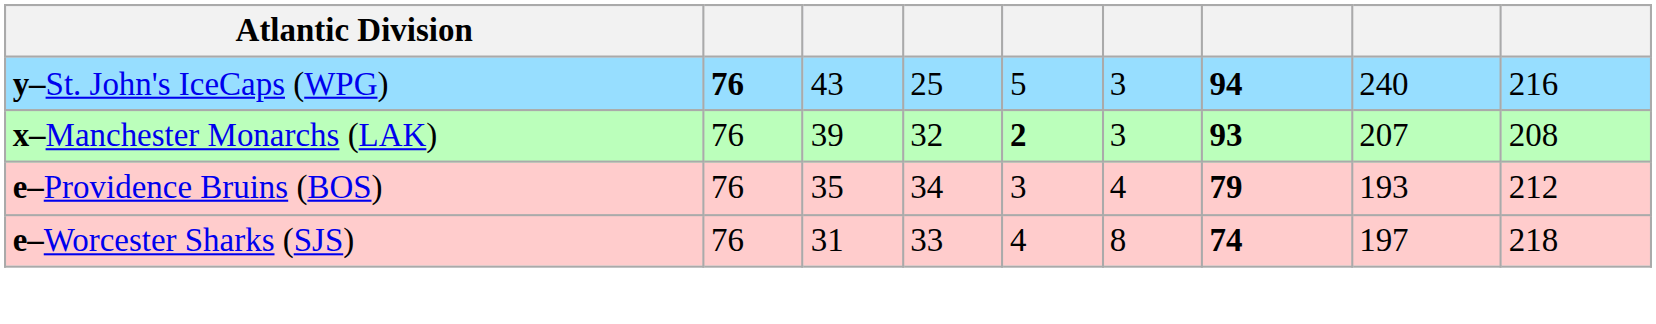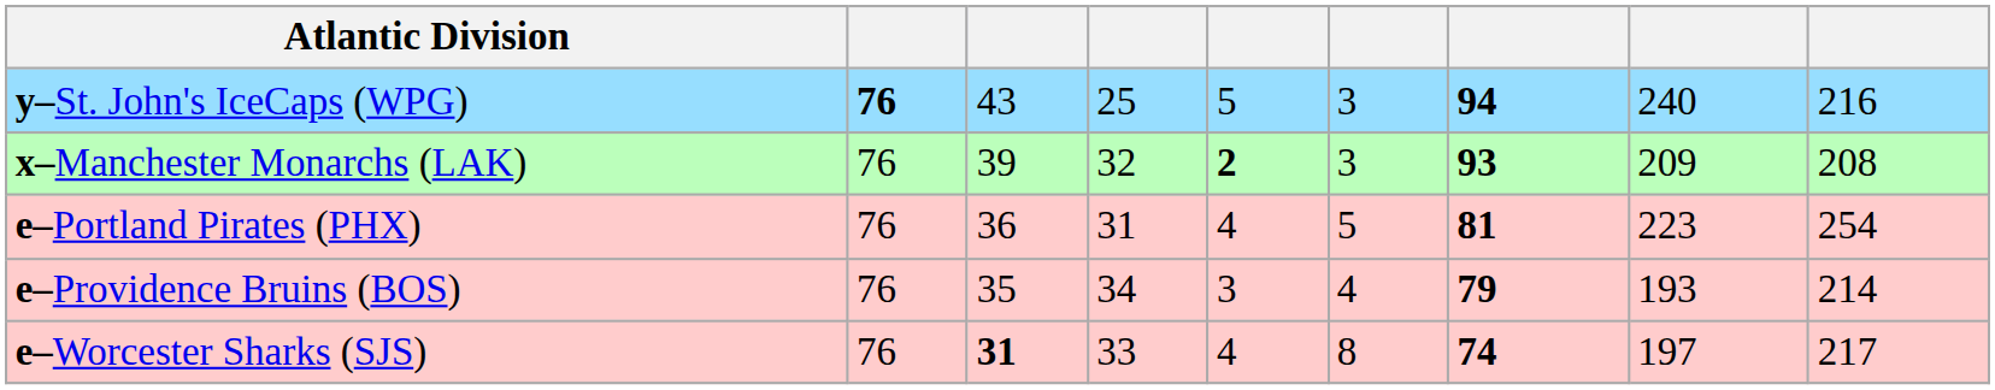x–Manchester Monarchs (LAK) | column 8: 207 -> 209
+ row: e–Portland Pirates (PHX) | 76 | 36 | 31 | 4 | 5 | 81 | 223 | 254
e–Providence Bruins (BOS) | column 9: 212 -> 214
e–Worcester Sharks (SJS) | column 3: normal -> bold
e–Worcester Sharks (SJS) | column 9: 218 -> 217
